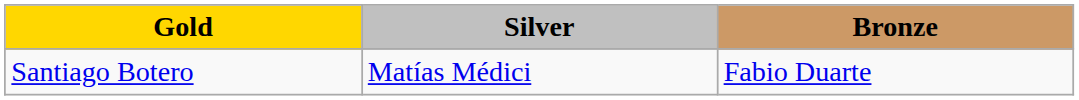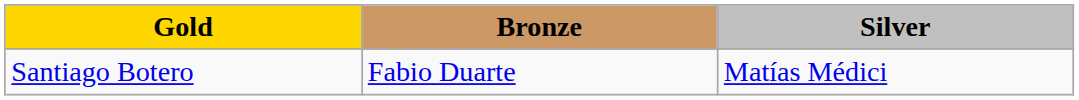columns swapped: Silver <-> Bronze
